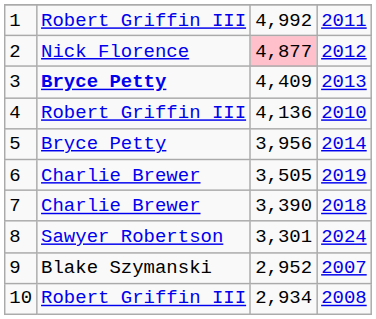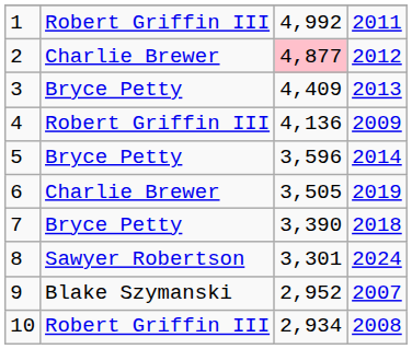2 | column 2: Nick Florence -> Charlie Brewer
3 | column 2: bold -> normal
4 | column 4: 2010 -> 2009
5 | column 3: 3,956 -> 3,596
7 | column 2: Charlie Brewer -> Bryce Petty
